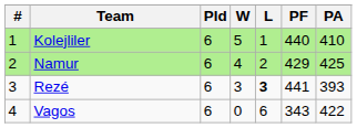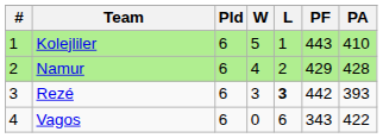Kolejliler | PF: 440 -> 443
Namur | PA: 425 -> 428
Rezé | PF: 441 -> 442
